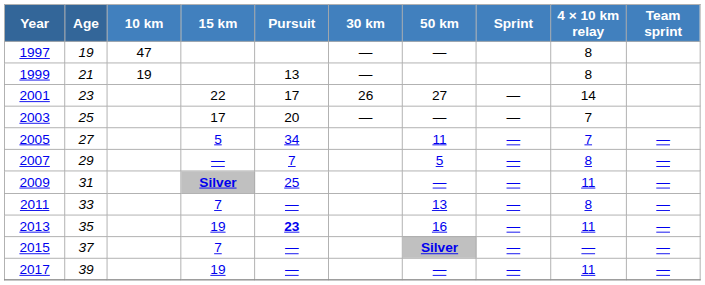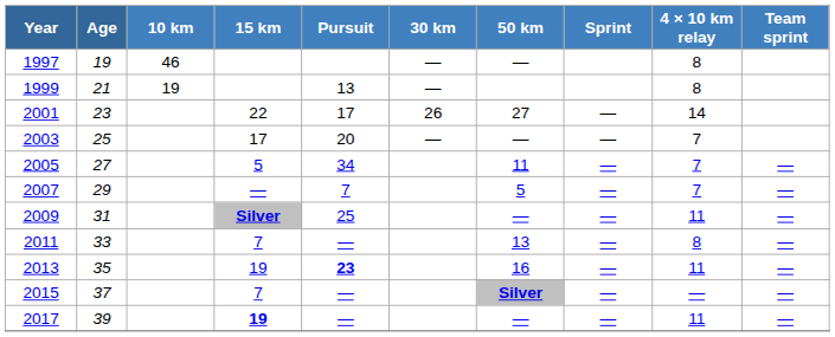1997 | 10 km: 47 -> 46
2007 | 4 × 10 km relay: 8 -> 7
2017 | 15 km: normal -> bold
